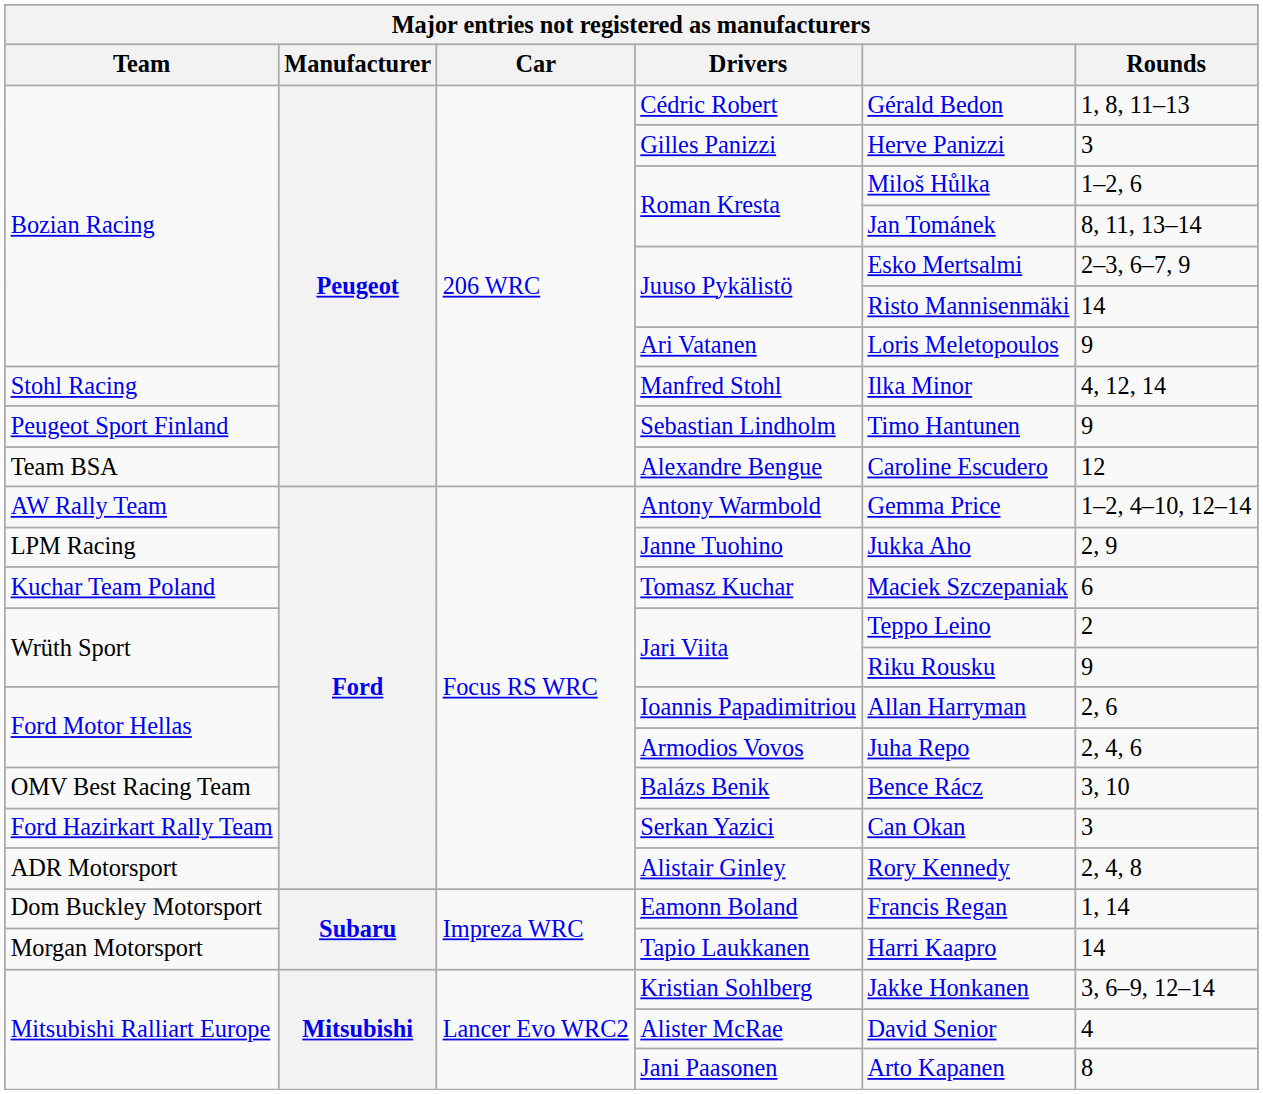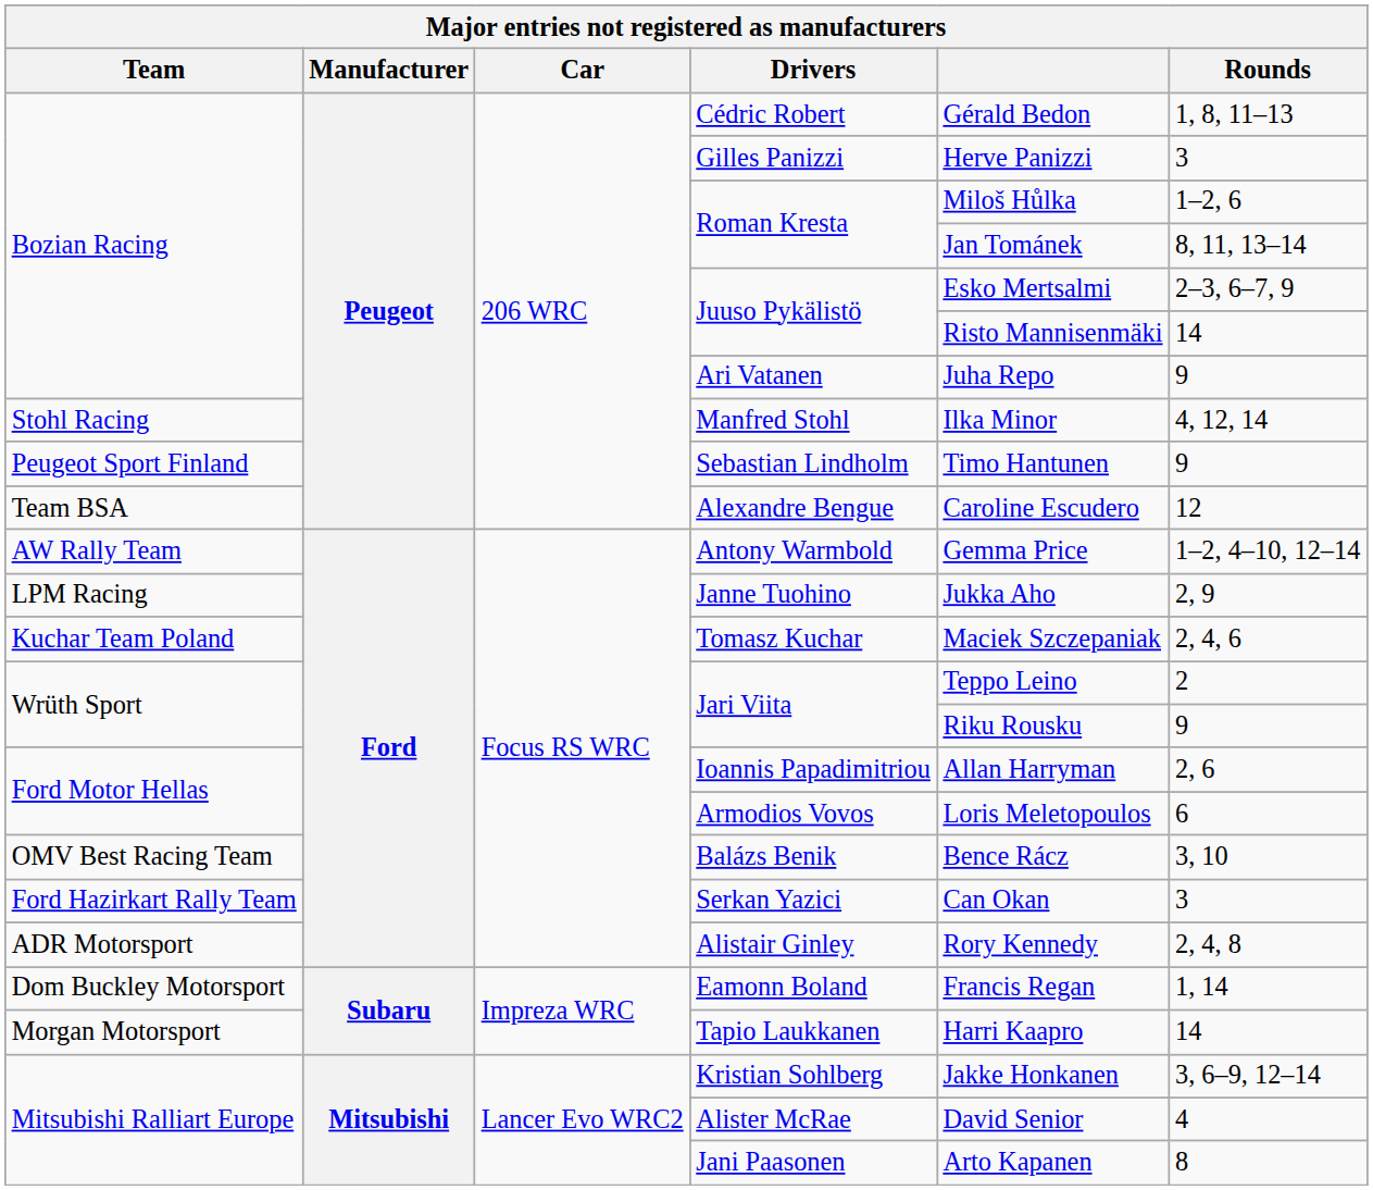Ari Vatanen | column 5: Loris Meletopoulos -> Juha Repo
Tomasz Kuchar | Rounds: 6 -> 2, 4, 6
Armodios Vovos | column 5: Juha Repo -> Loris Meletopoulos
Armodios Vovos | Rounds: 2, 4, 6 -> 6
